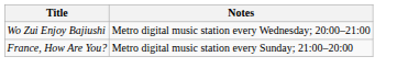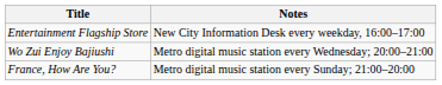+ row: Entertainment Flagship Store | New City Information Desk every weekday, 16:00–17:00
